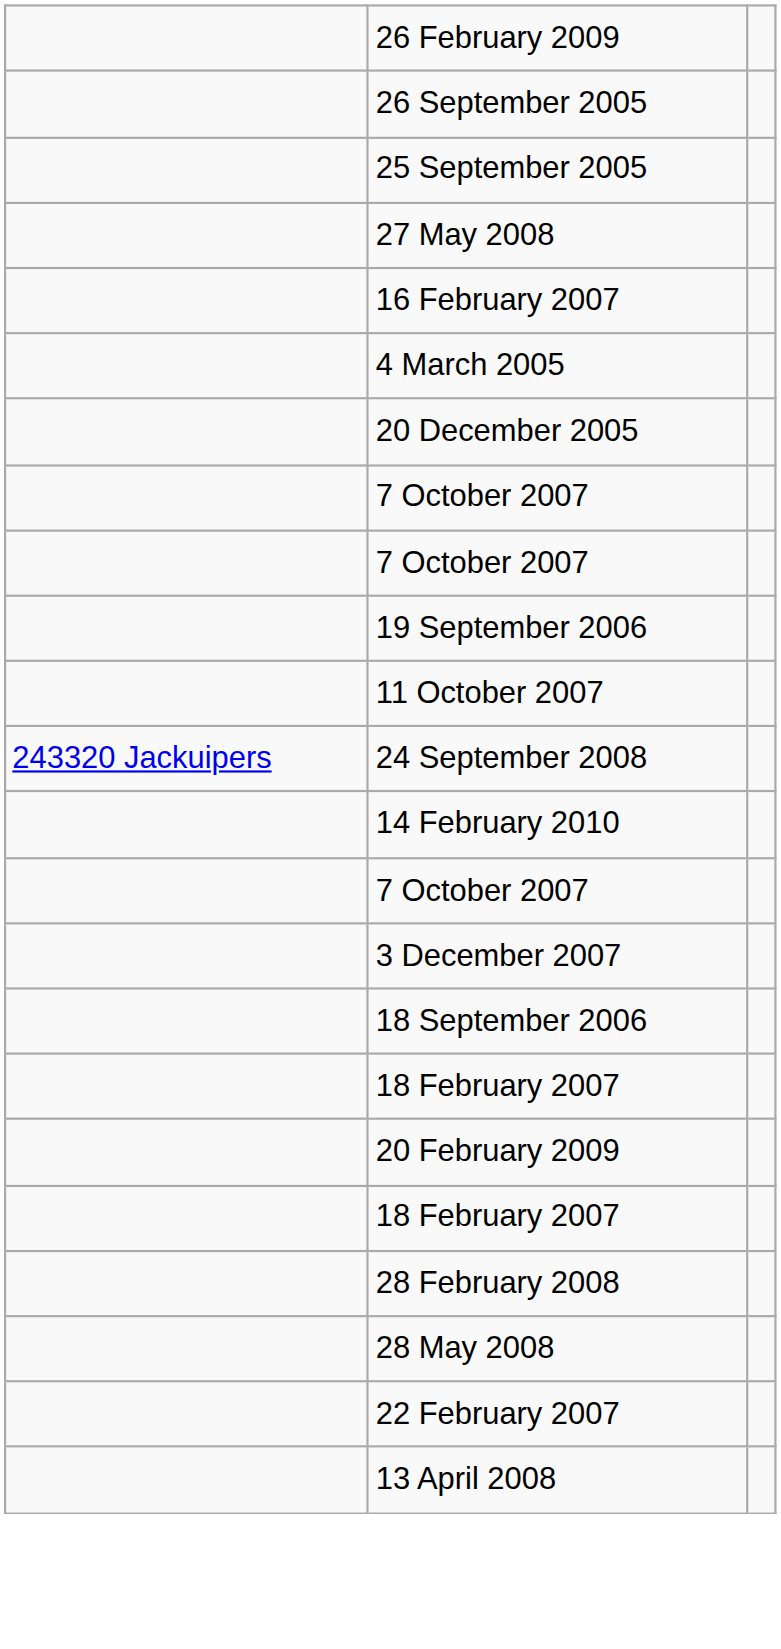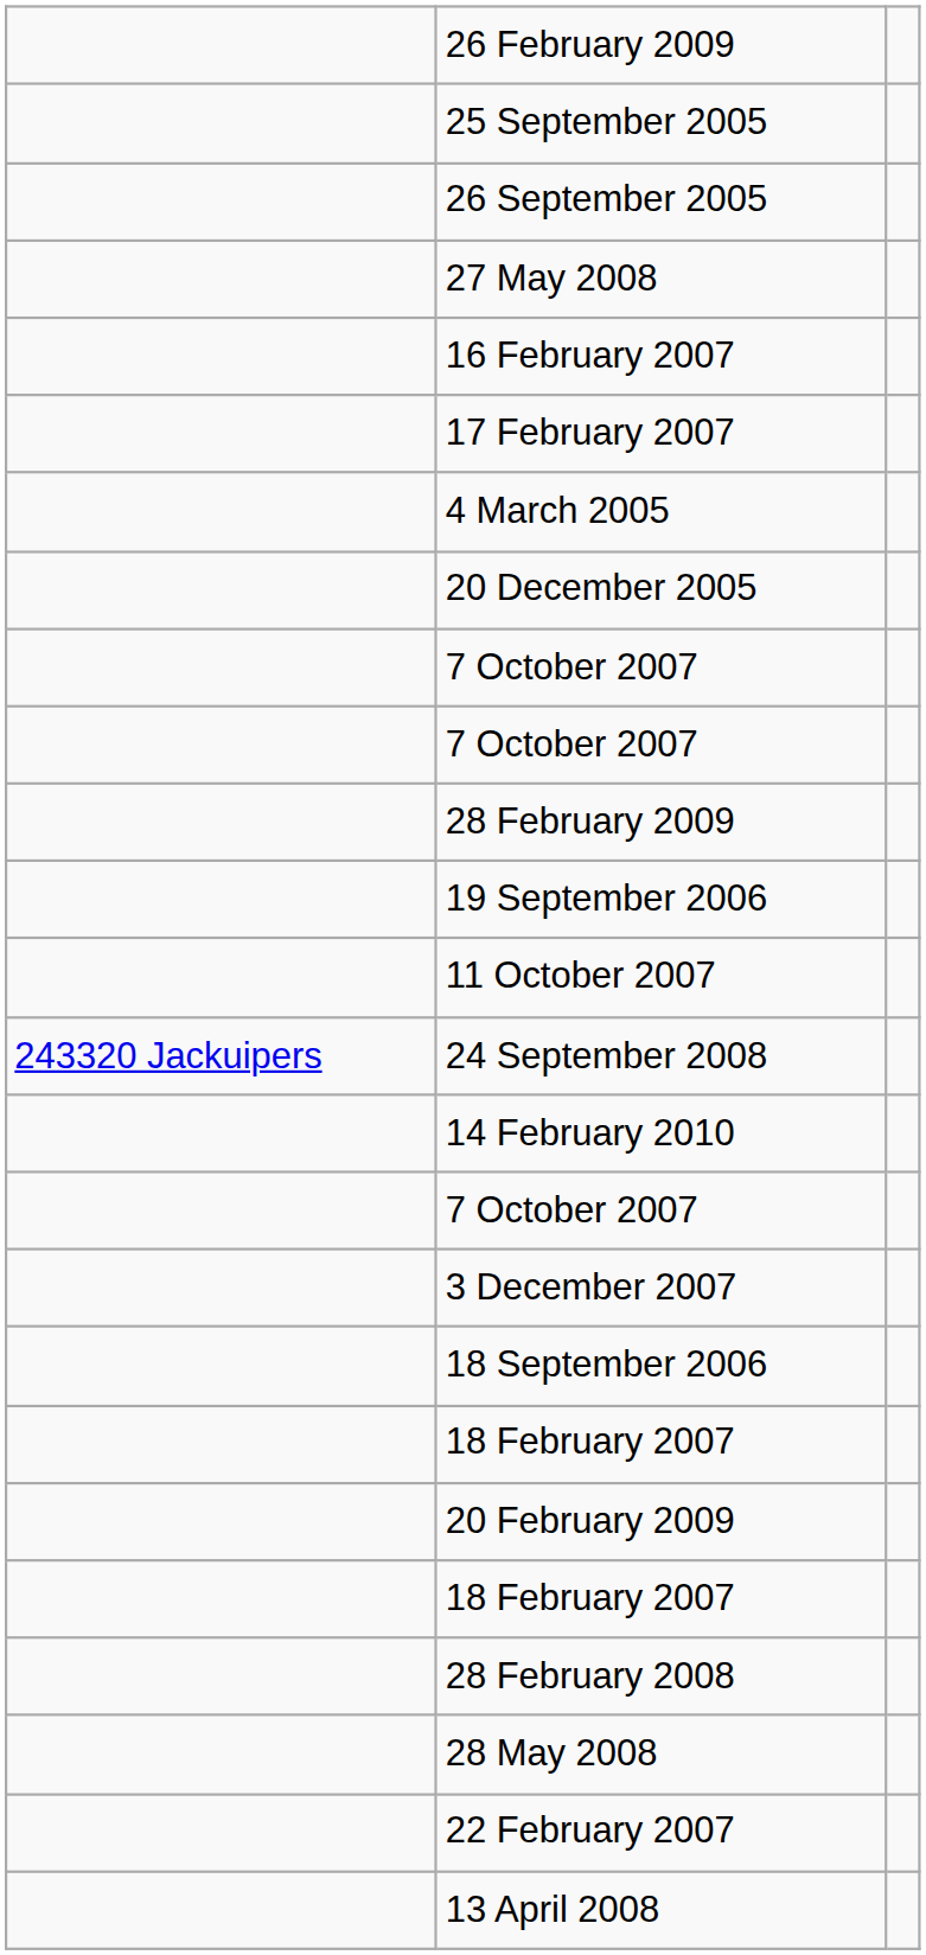rows swapped: 26 September 2005 <-> 25 September 2005
+ row: 17 February 2007
+ row: 28 February 2009
